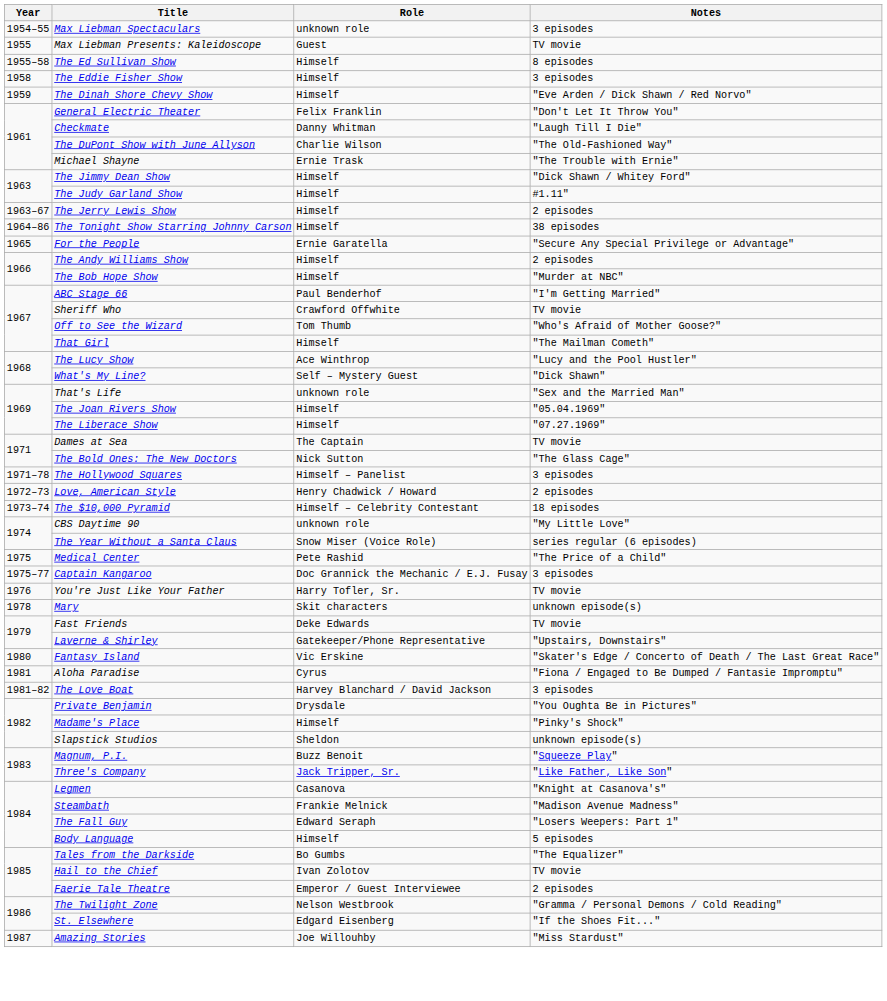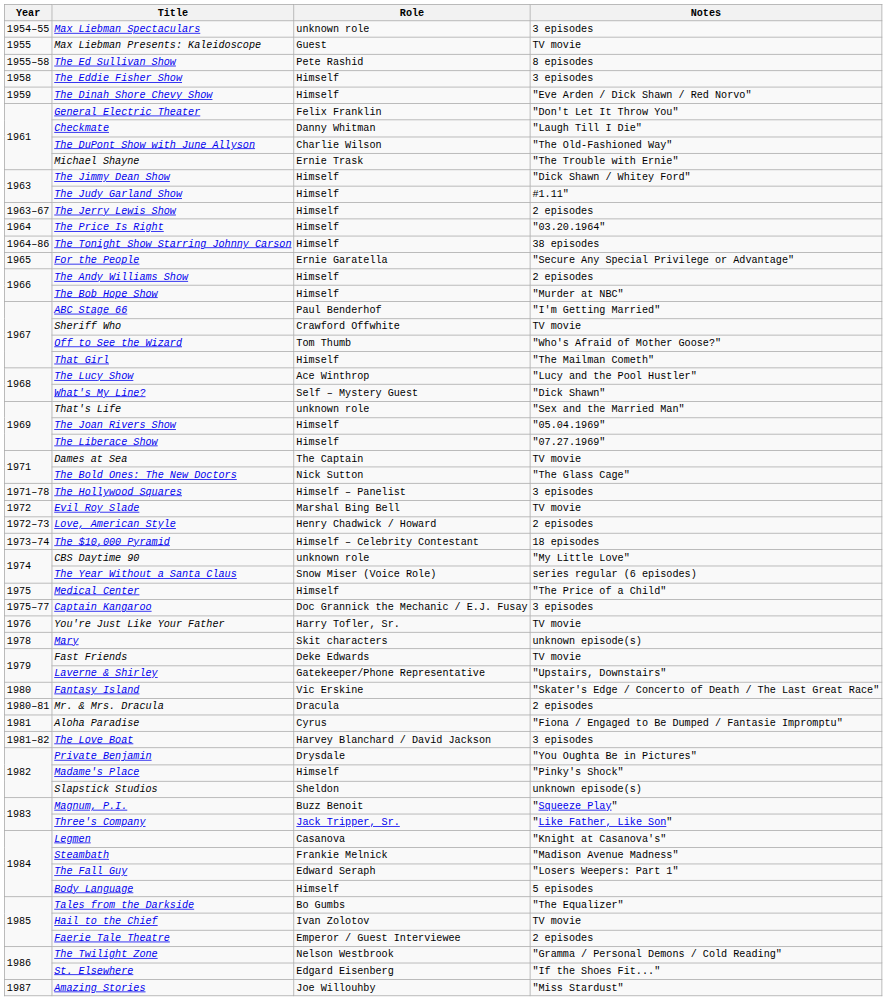The Ed Sullivan Show | Role: Himself -> Pete Rashid
+ row: 1964 | The Price Is Right | Himself | "03.20.1964"
+ row: 1972 | Evil Roy Slade | Marshal Bing Bell | TV movie
Medical Center | Role: Pete Rashid -> Himself
+ row: 1980–81 | Mr. & Mrs. Dracula | Dracula | 2 episodes
